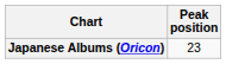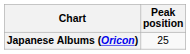Japanese Albums (Oricon) | Peak position: 23 -> 25
